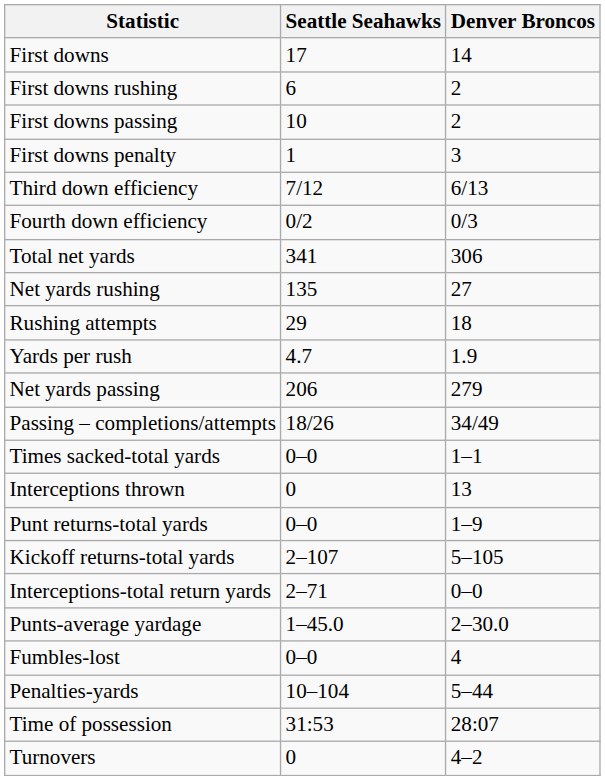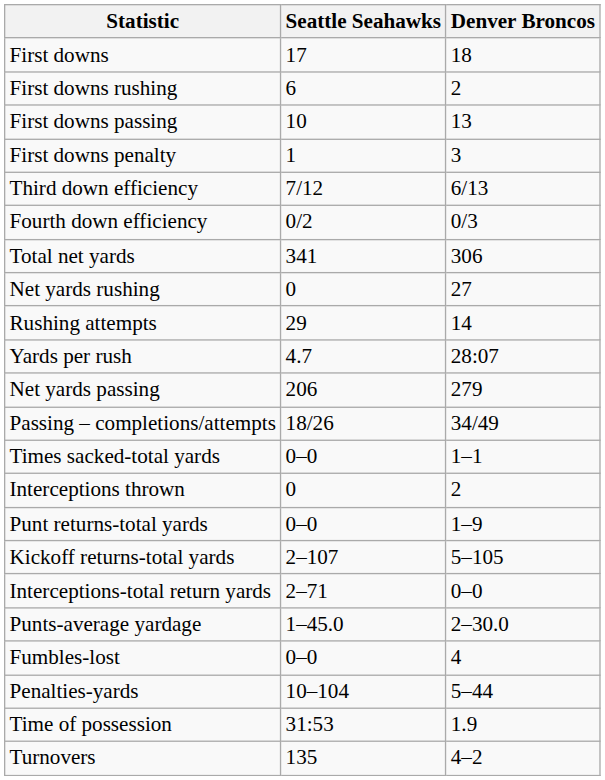First downs | Denver Broncos: 14 -> 18
First downs passing | Denver Broncos: 2 -> 13
Net yards rushing | Seattle Seahawks: 135 -> 0
Rushing attempts | Denver Broncos: 18 -> 14
Yards per rush | Denver Broncos: 1.9 -> 28:07
Interceptions thrown | Denver Broncos: 13 -> 2
Time of possession | Denver Broncos: 28:07 -> 1.9
Turnovers | Seattle Seahawks: 0 -> 135
